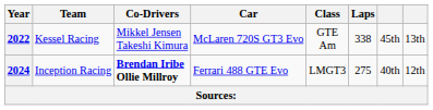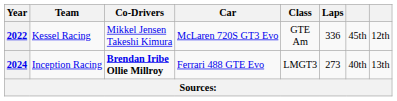2022 | Laps: 338 -> 336
2022 | column 8: 13th -> 12th
2024 | Laps: 275 -> 273
2024 | column 8: 12th -> 13th
